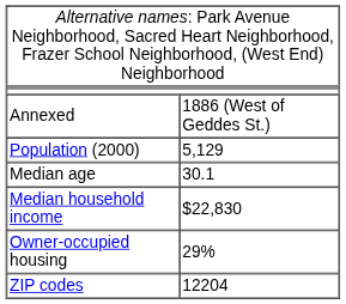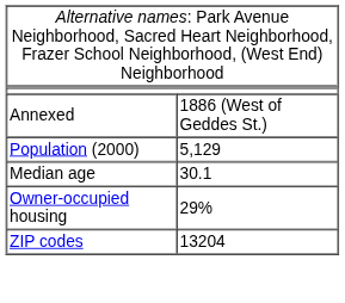- row: Median household income | $22,830
ZIP codes | column 2: 12204 -> 13204
